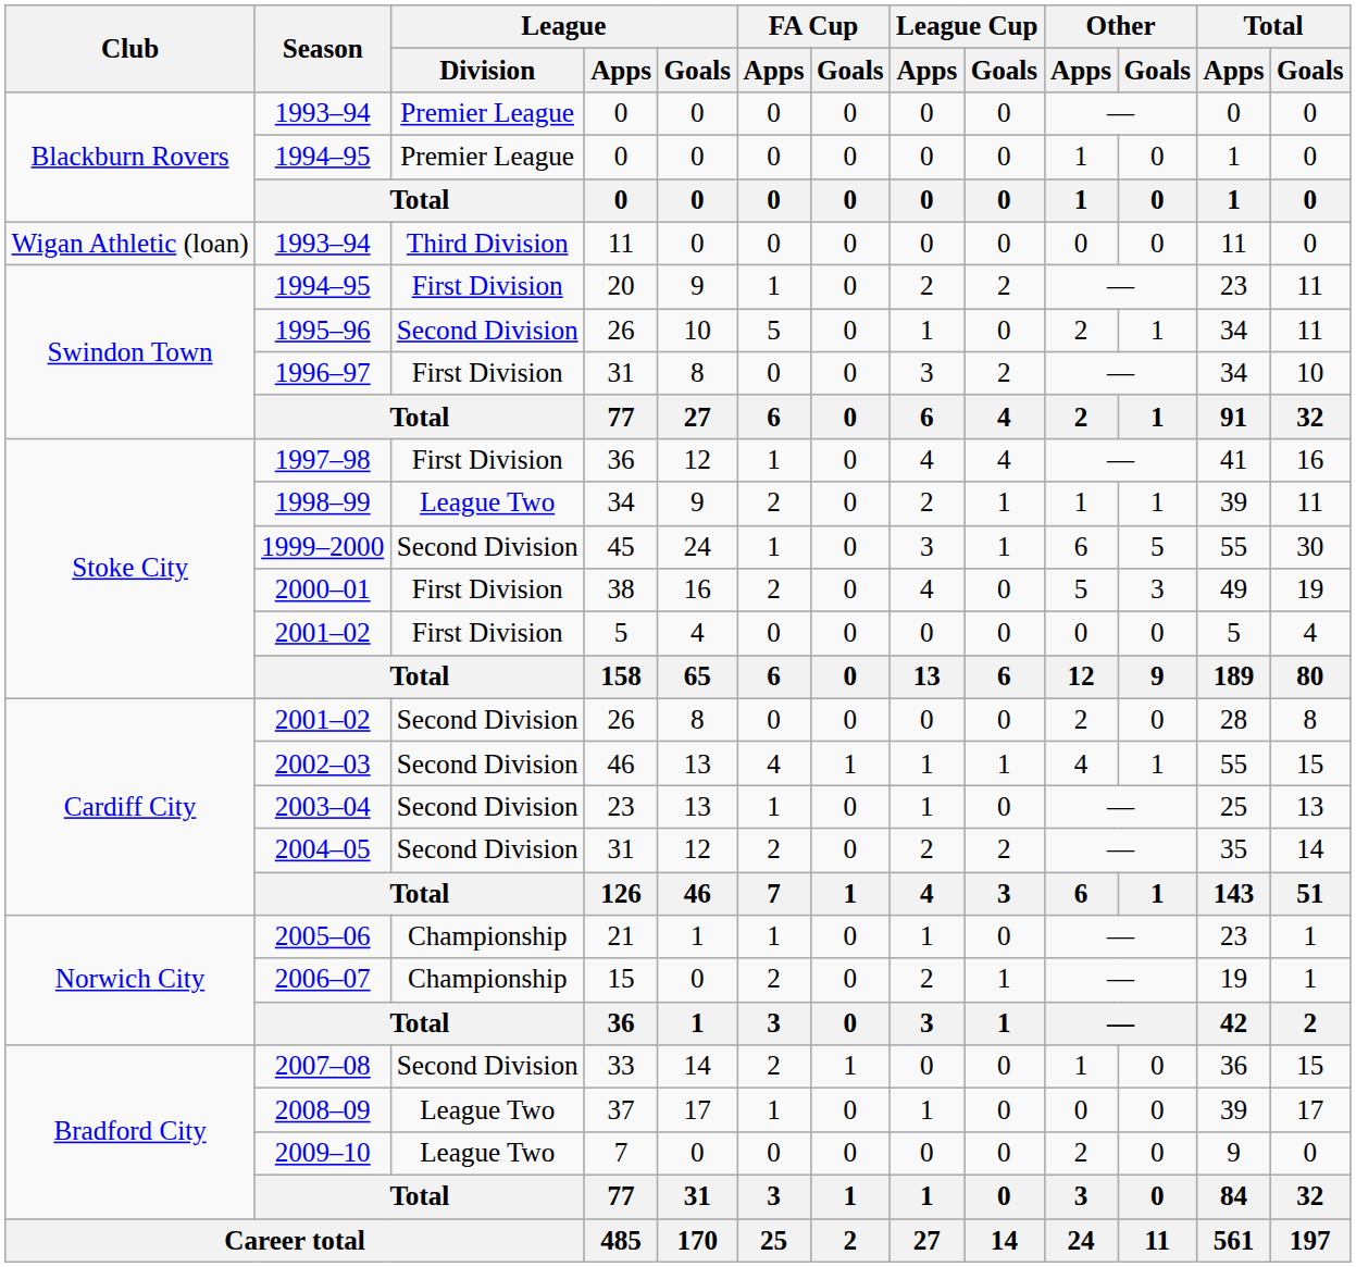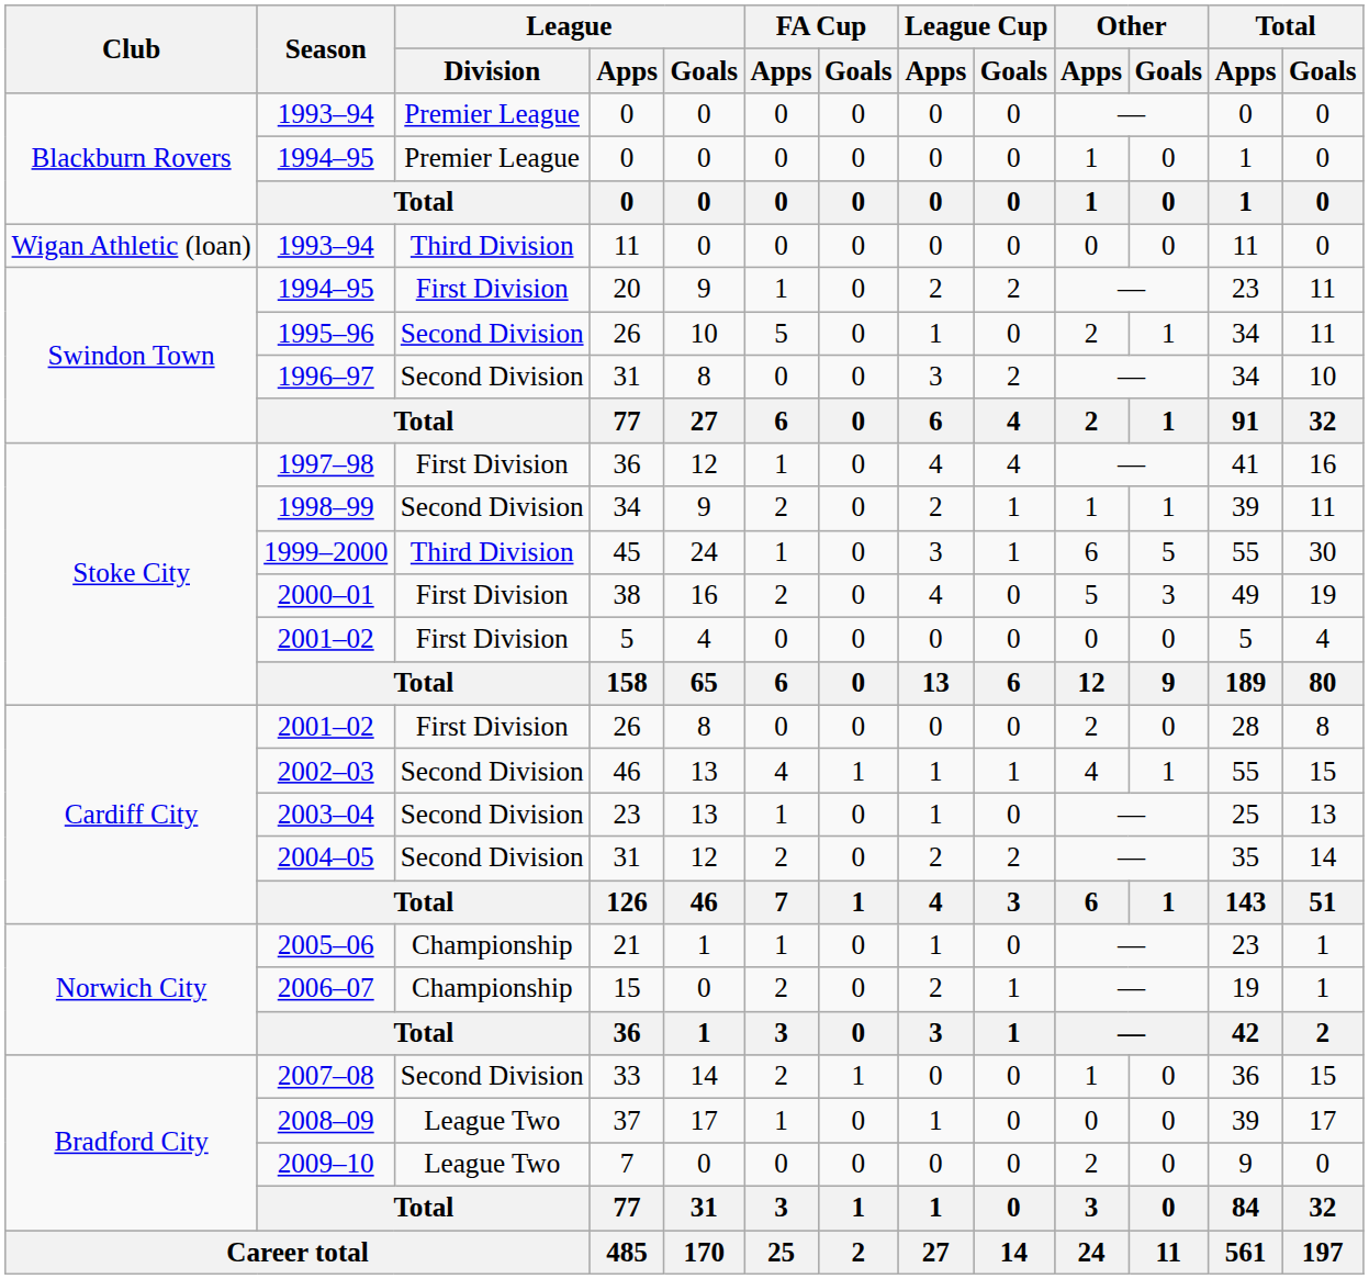1996–97 | League / Division: First Division -> Second Division
1998–99 | League / Division: League Two -> Second Division
1999–2000 | League / Division: Second Division -> Third Division
2001–02 / 26 | League / Division: Second Division -> First Division
